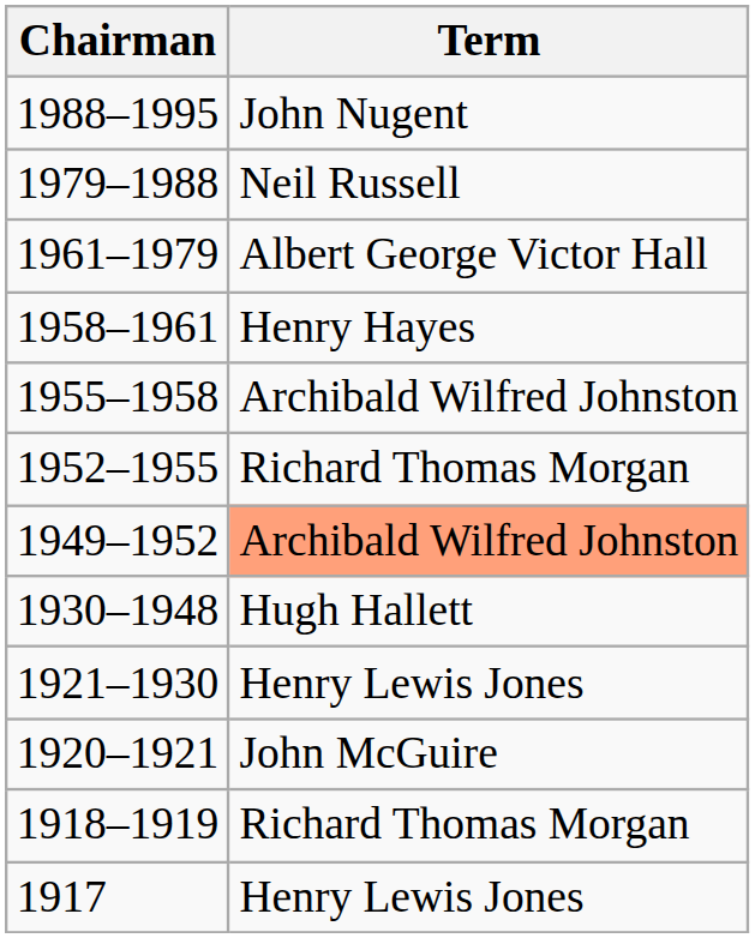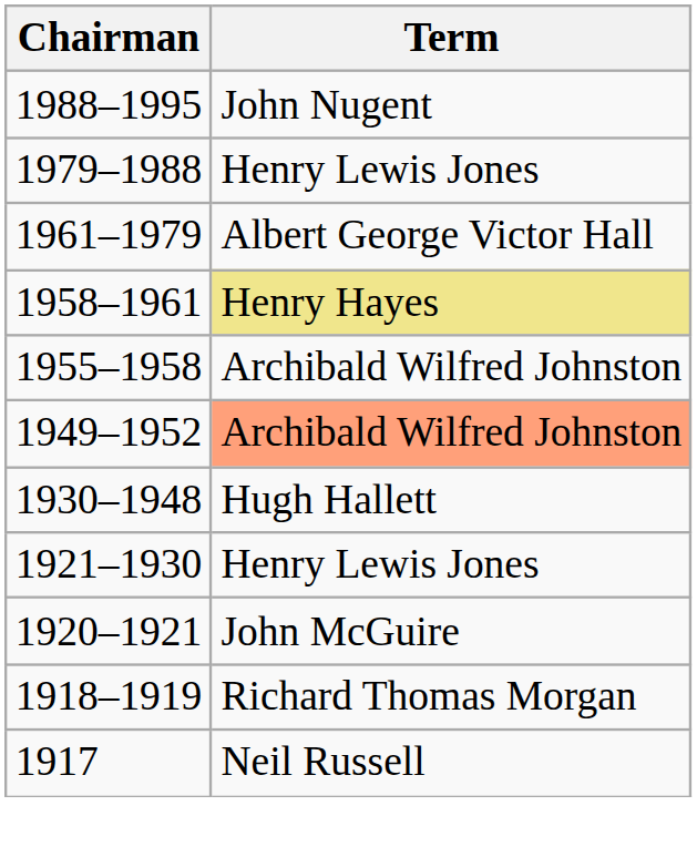1979–1988 | Term: Neil Russell -> Henry Lewis Jones
1958–1961 | Term: no background -> khaki background
- row: 1952–1955 | Richard Thomas Morgan
1917 | Term: Henry Lewis Jones -> Neil Russell
